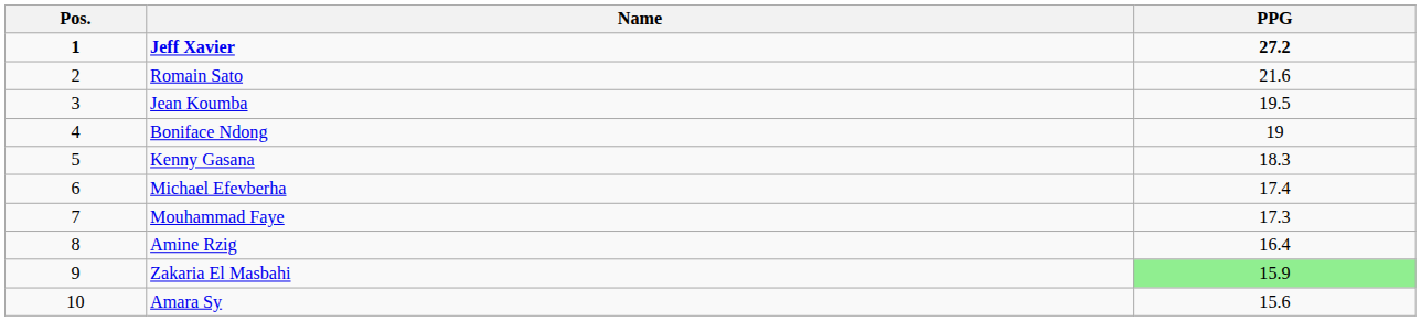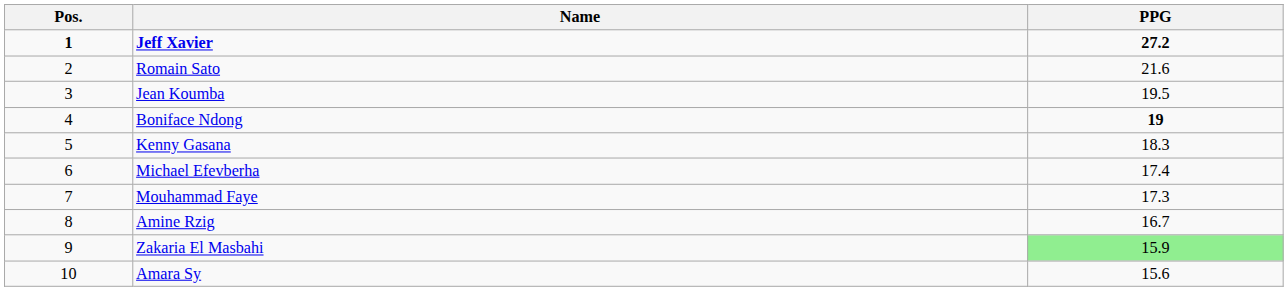Boniface Ndong | PPG: normal -> bold
Amine Rzig | PPG: 16.4 -> 16.7
